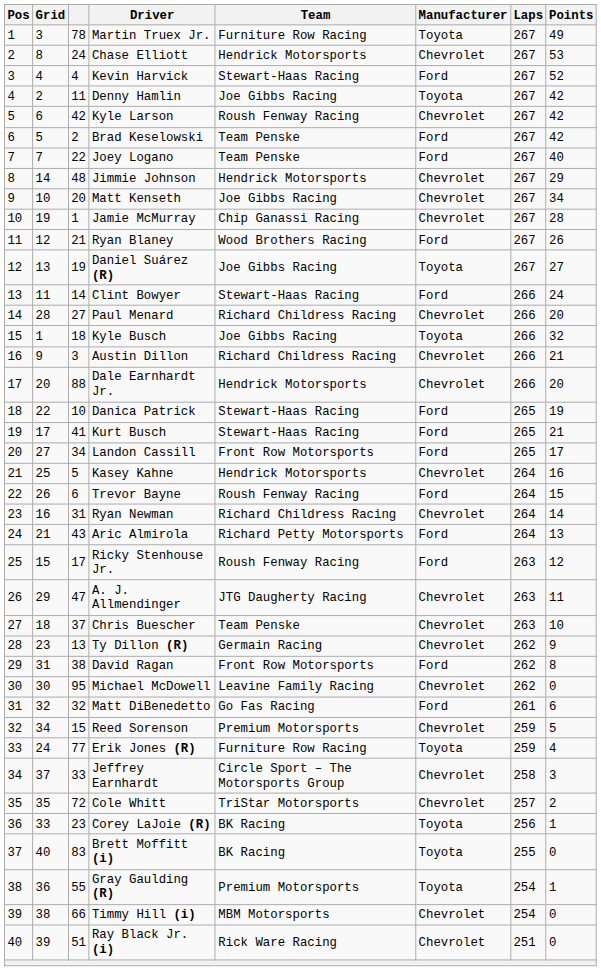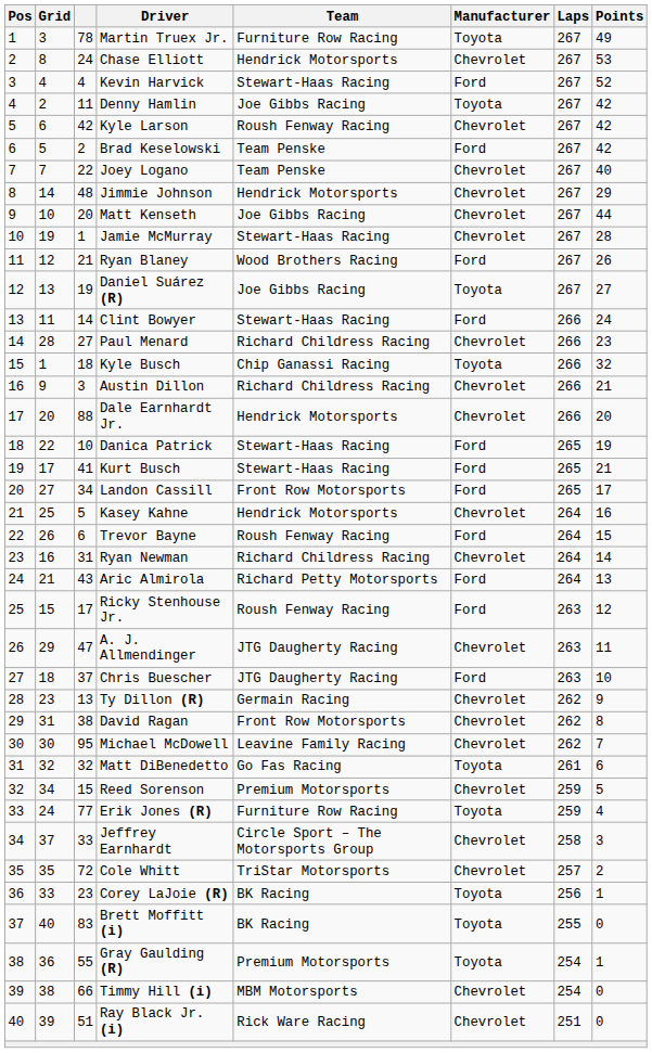Joey Logano | Manufacturer: Ford -> Chevrolet
Matt Kenseth | Points: 34 -> 44
Jamie McMurray | Team: Chip Ganassi Racing -> Stewart-Haas Racing
Paul Menard | Points: 20 -> 23
Kyle Busch | Team: Joe Gibbs Racing -> Chip Ganassi Racing
Chris Buescher | Team: Team Penske -> JTG Daugherty Racing
Chris Buescher | Manufacturer: Chevrolet -> Ford
David Ragan | Manufacturer: Ford -> Chevrolet
Michael McDowell | Points: 0 -> 7
Matt DiBenedetto | Manufacturer: Ford -> Toyota
